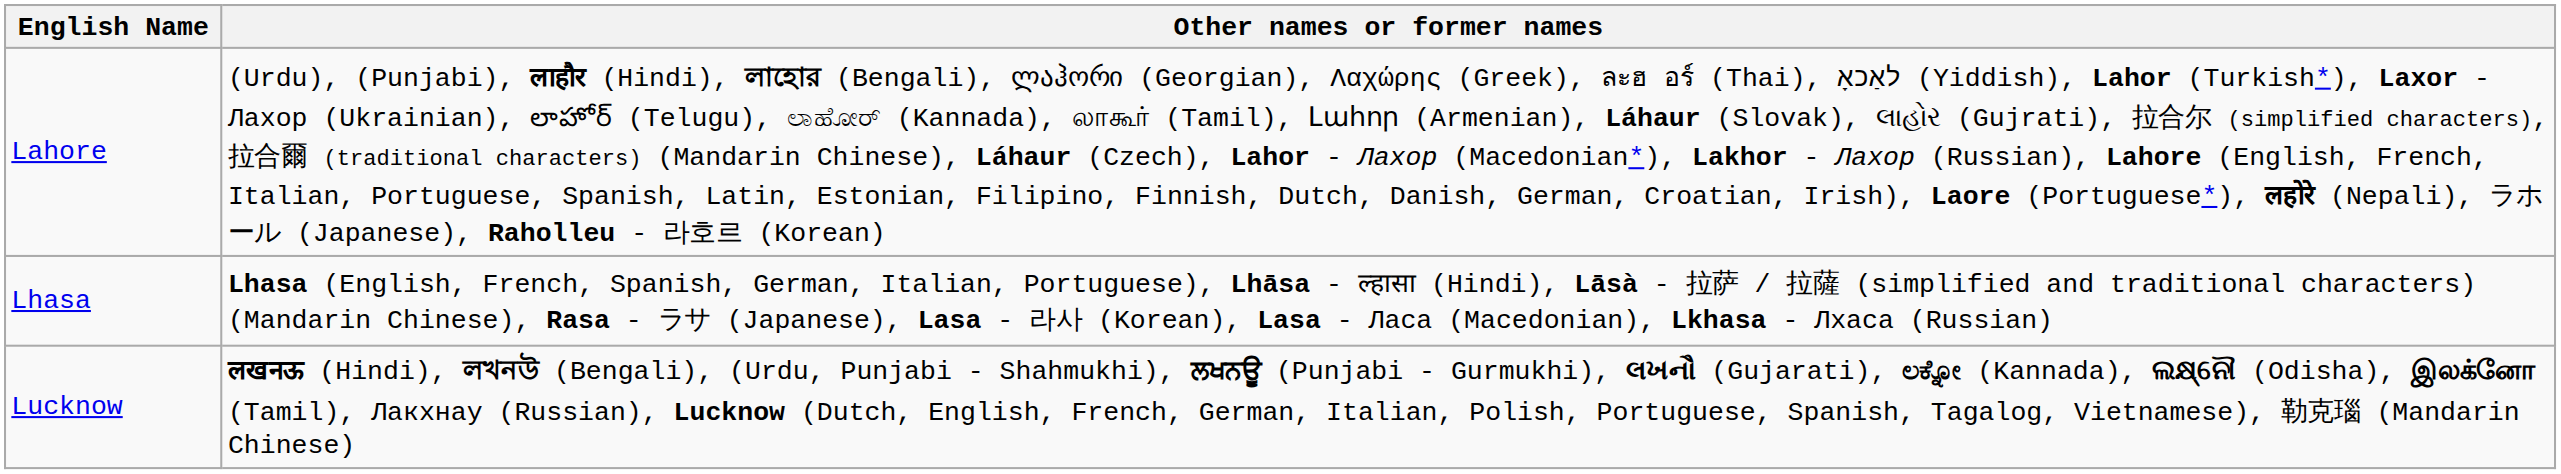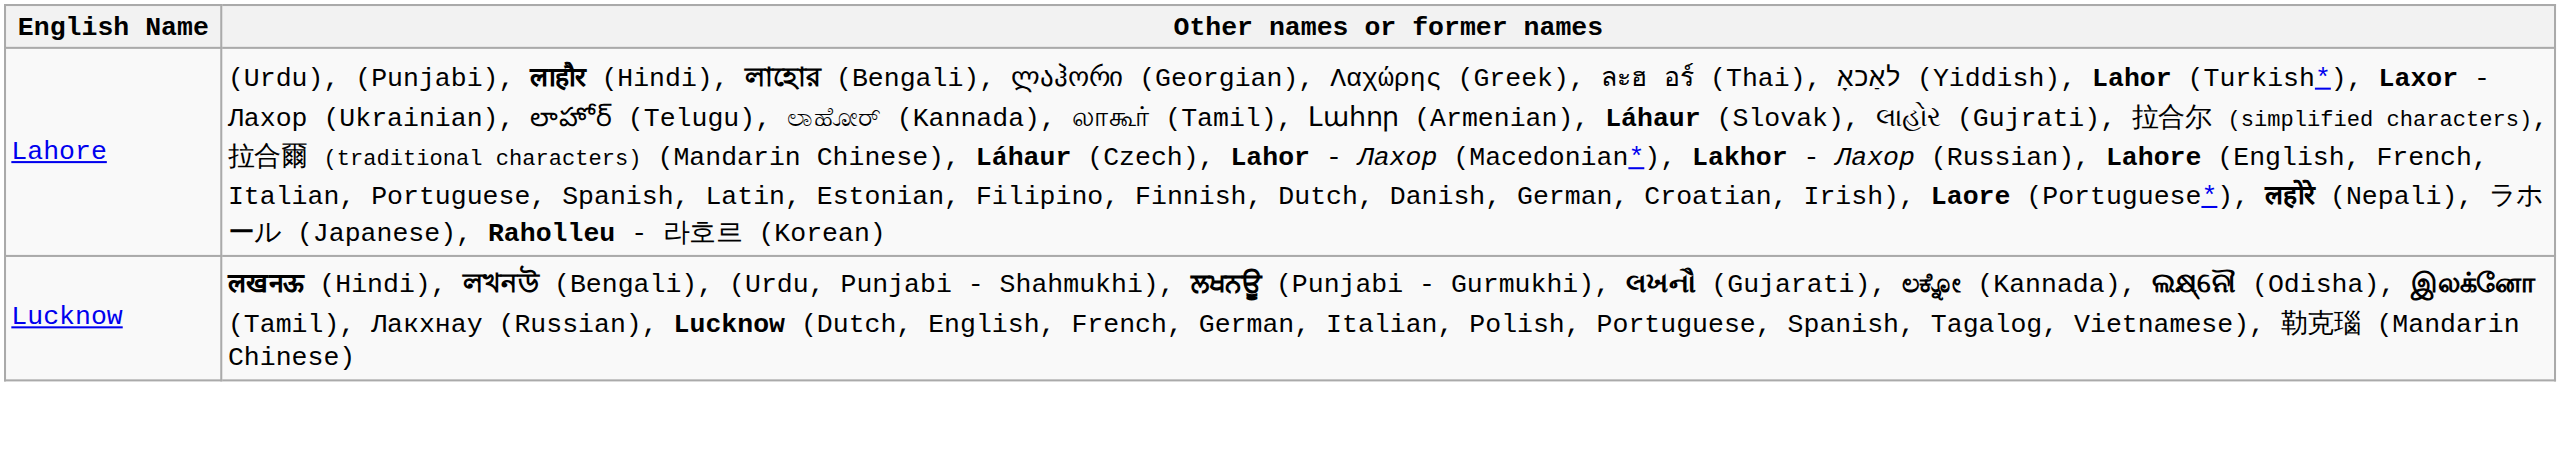- row: Lhasa | Lhasa (English, French, Spanish, German, Italian, Portuguese), Lhāsa - ल्हासा (Hindi), Lāsà - 拉萨 / 拉薩 (simplified and traditional characters) (Mandarin Chinese), Rasa - ラサ (Japanese), Lasa - 라사 (Korean), Lasa - Ласа (Macedonian), Lkhasa - Лхаса (Russian)
